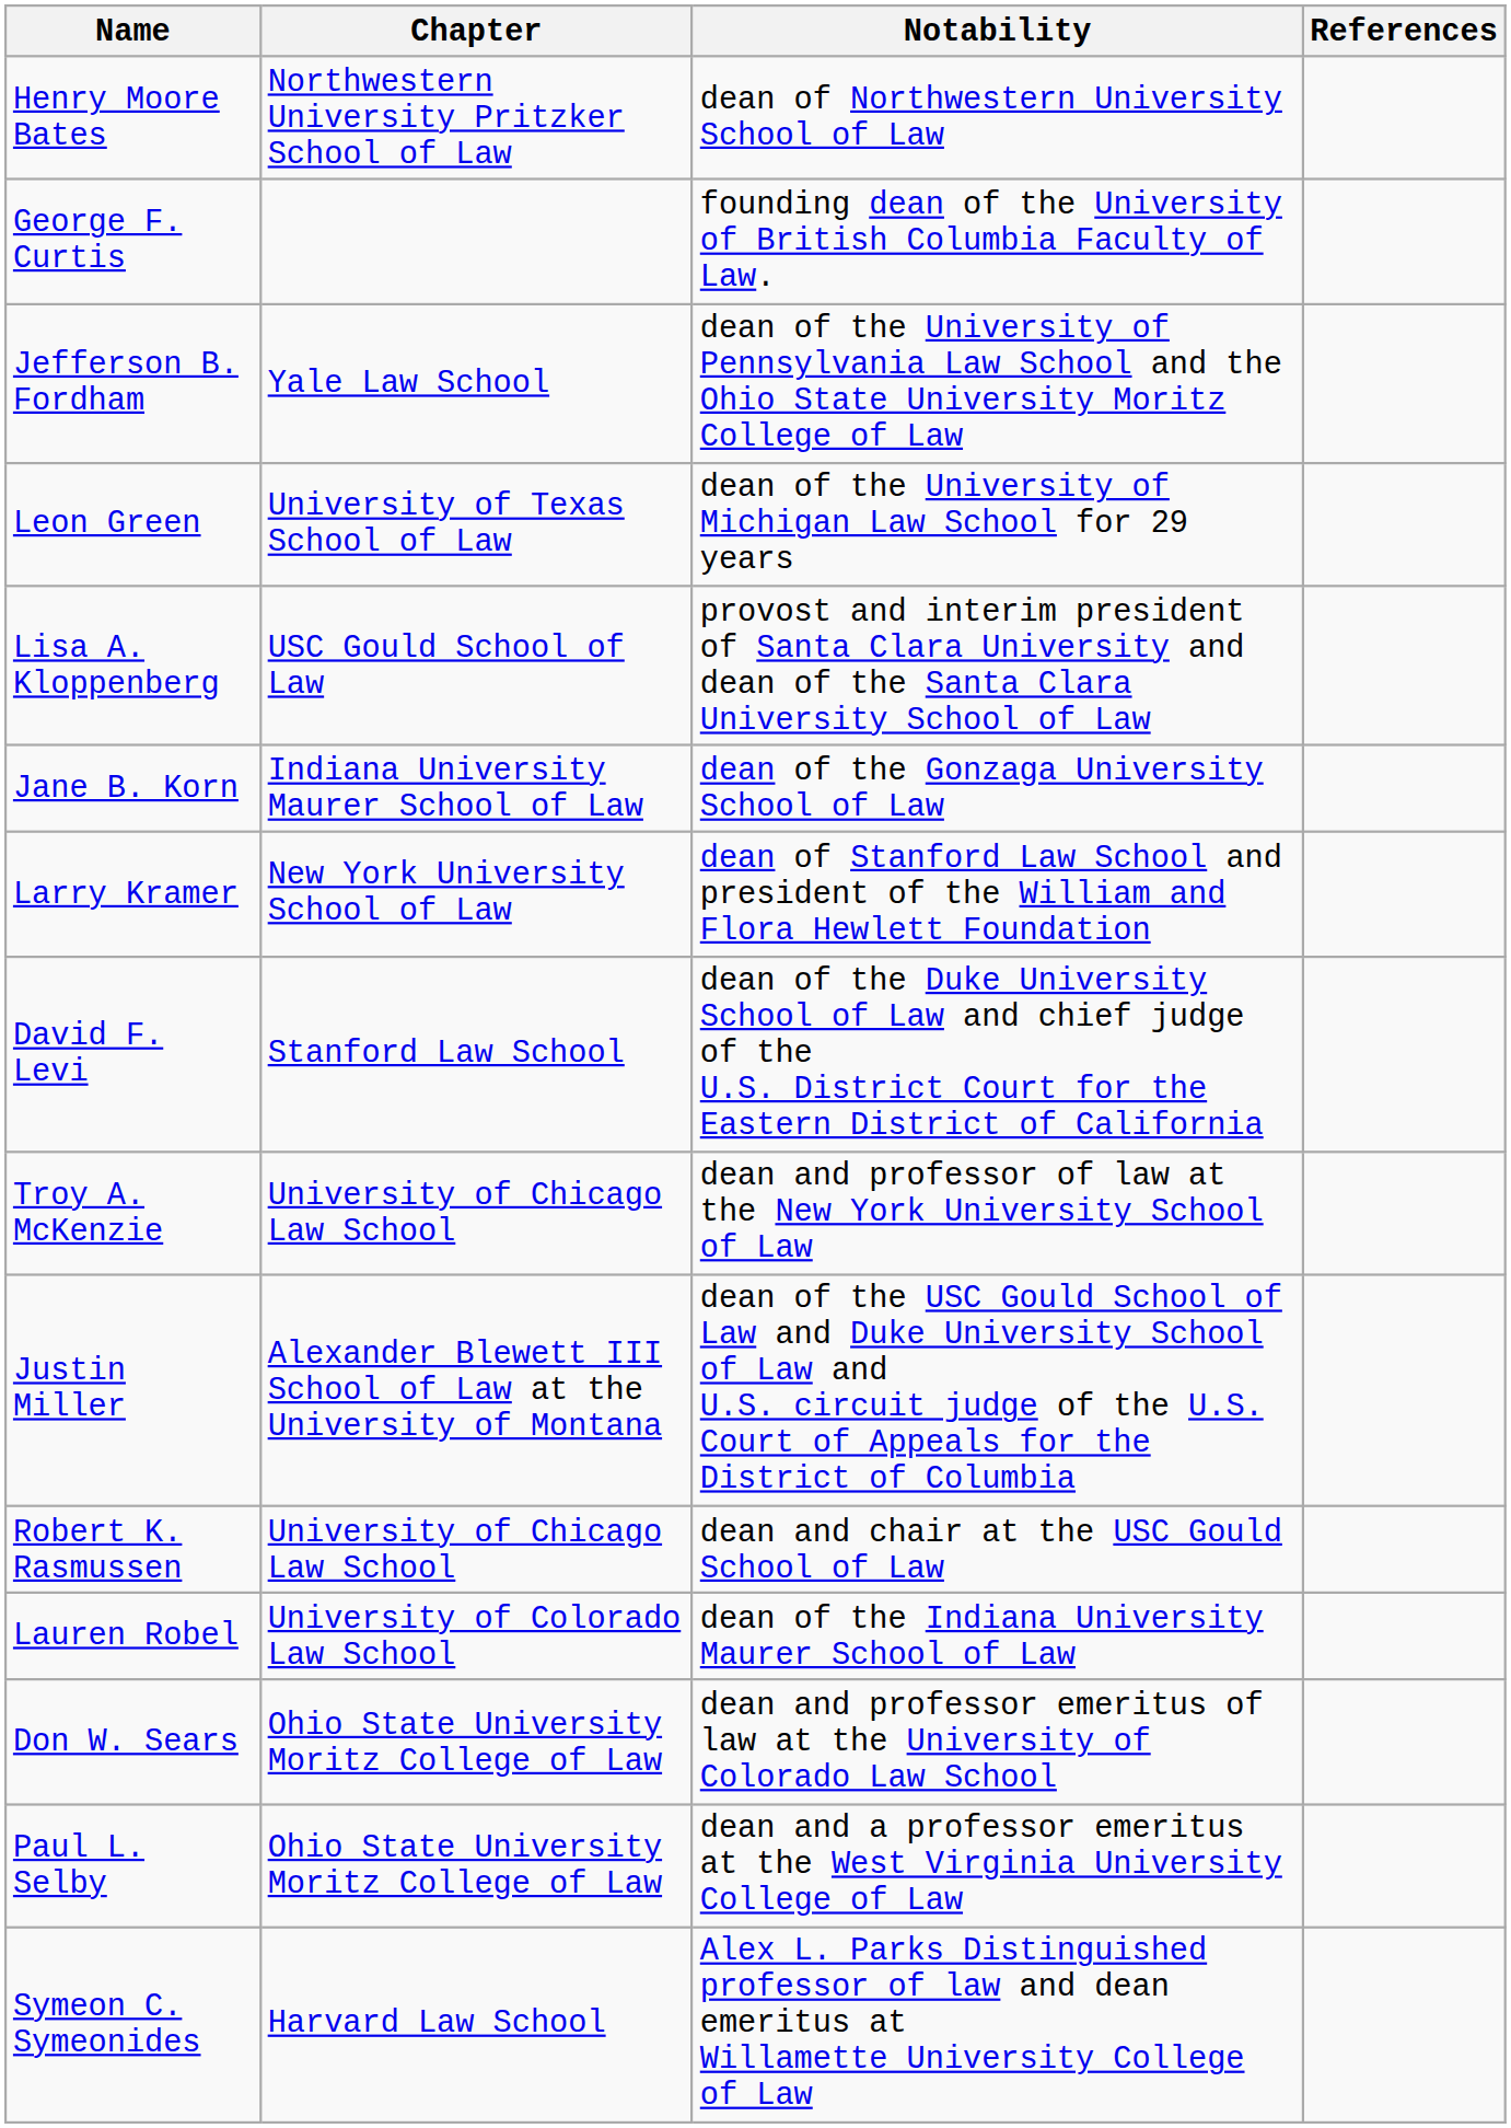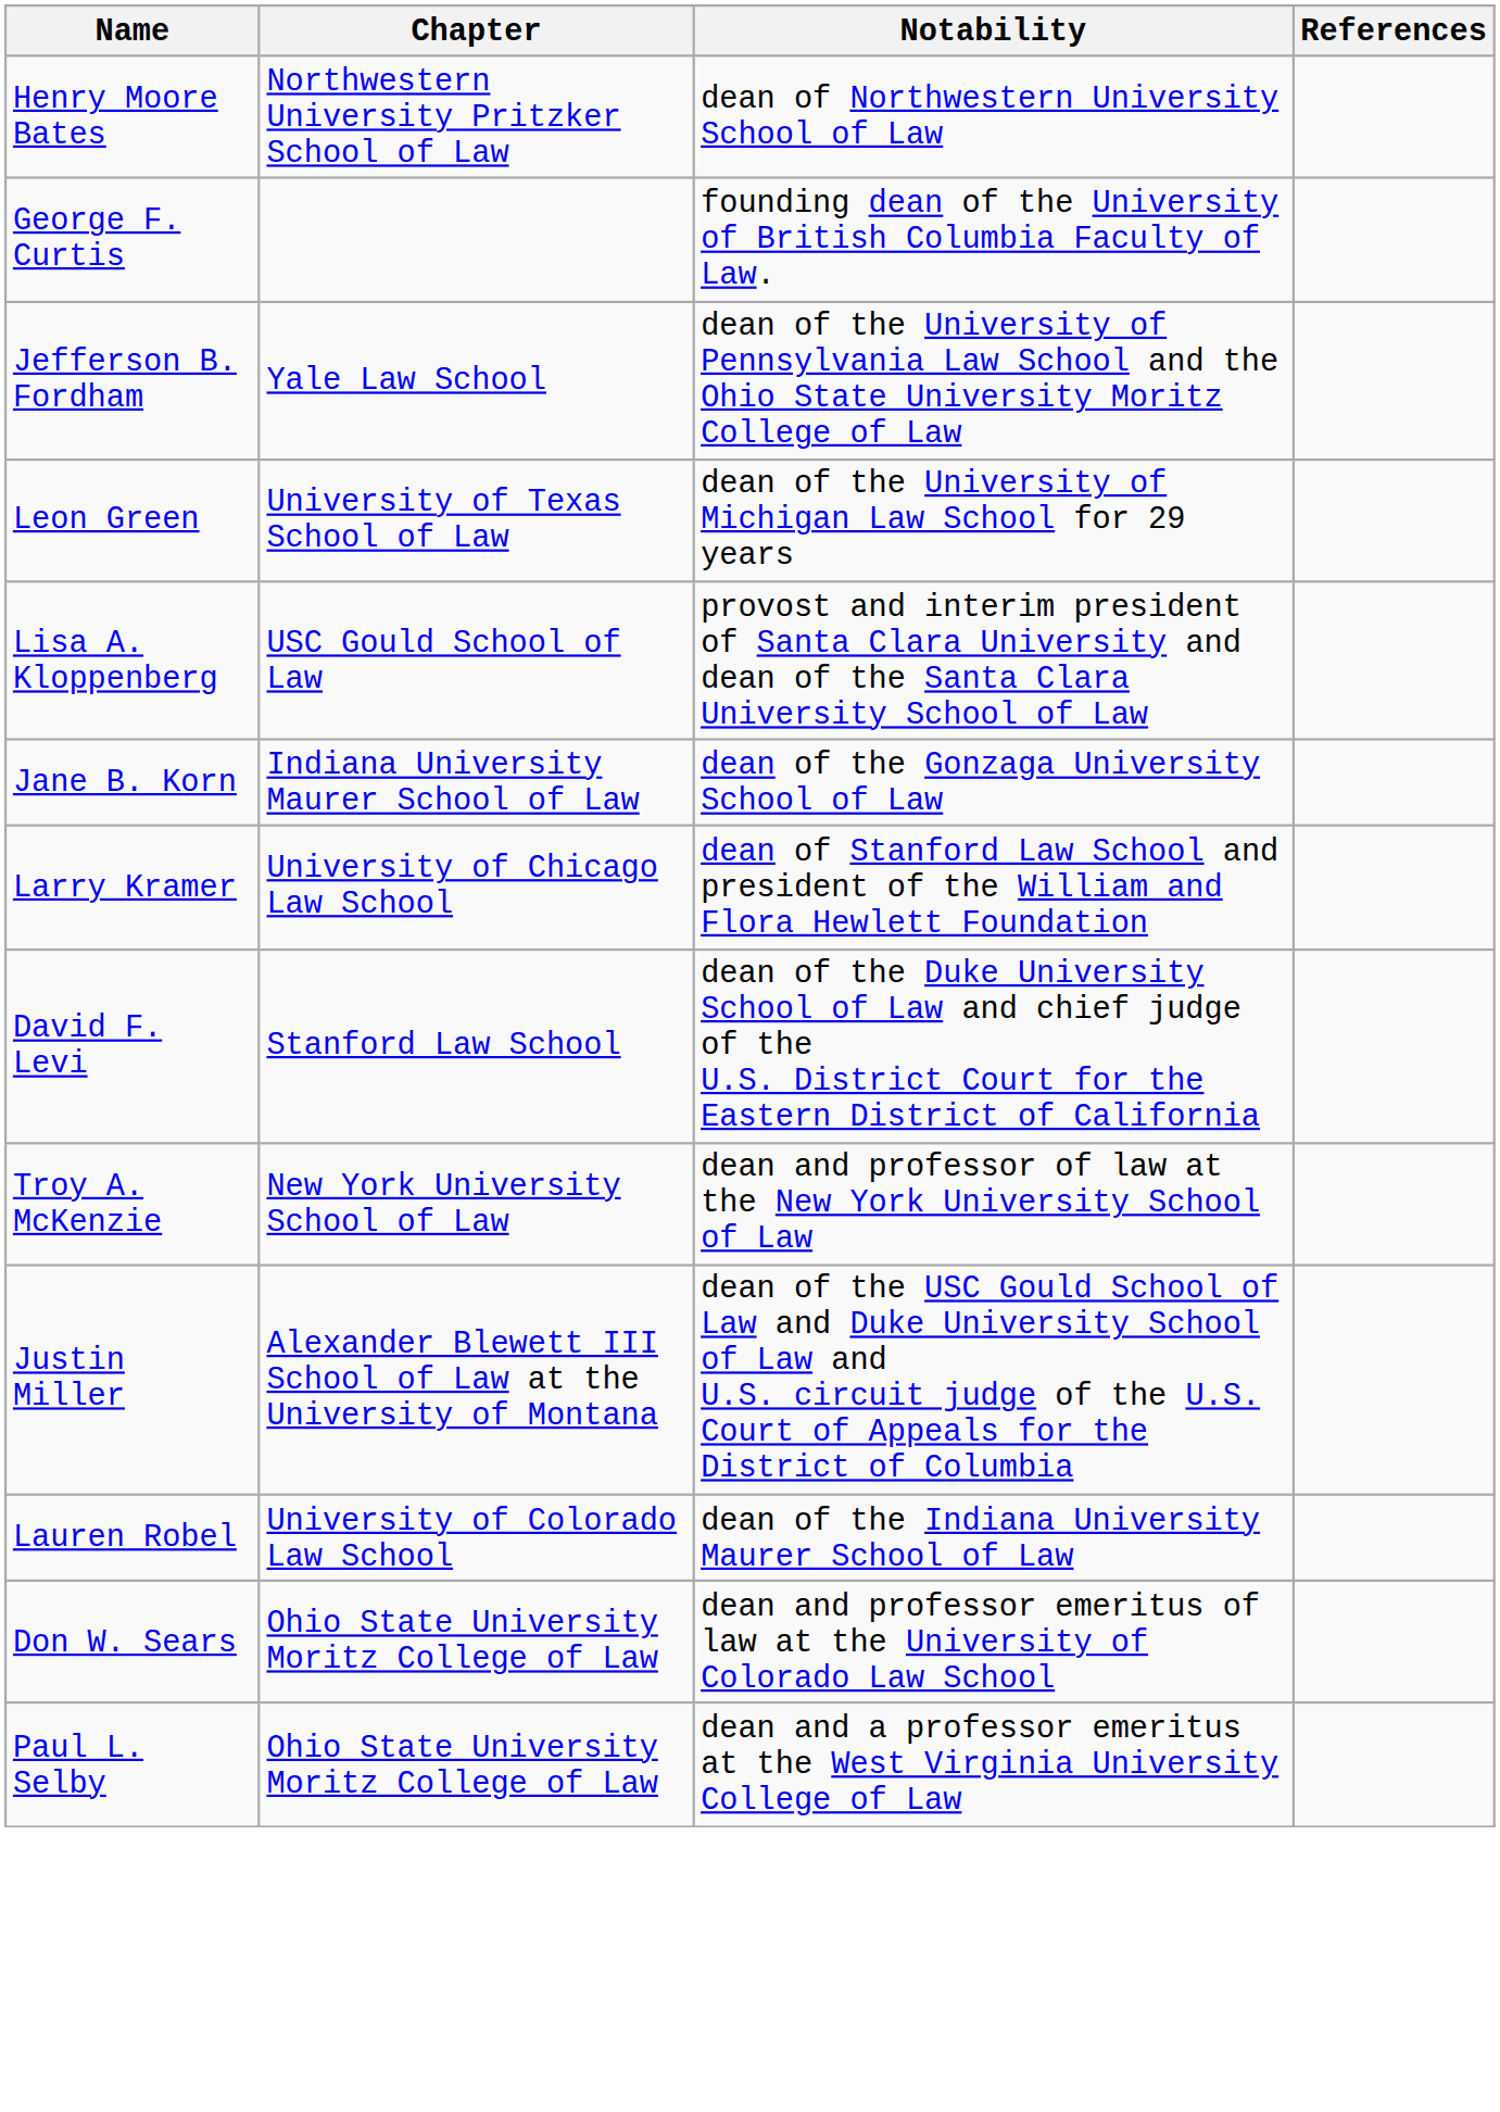Larry Kramer | Chapter: New York University School of Law -> University of Chicago Law School
Troy A. McKenzie | Chapter: University of Chicago Law School -> New York University School of Law
- row: Robert K. Rasmussen | University of Chicago Law School | dean and chair at the USC Gould School of Law
- row: Symeon C. Symeonides | Harvard Law School | Alex L. Parks Distinguished professor of law and dean emeritus at Willamette University College of Law
